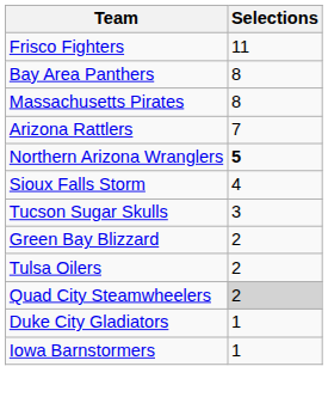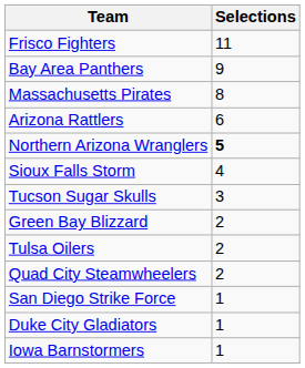Bay Area Panthers | Selections: 8 -> 9
Arizona Rattlers | Selections: 7 -> 6
Quad City Steamwheelers | Selections: lightgrey background -> no background
+ row: San Diego Strike Force | 1
